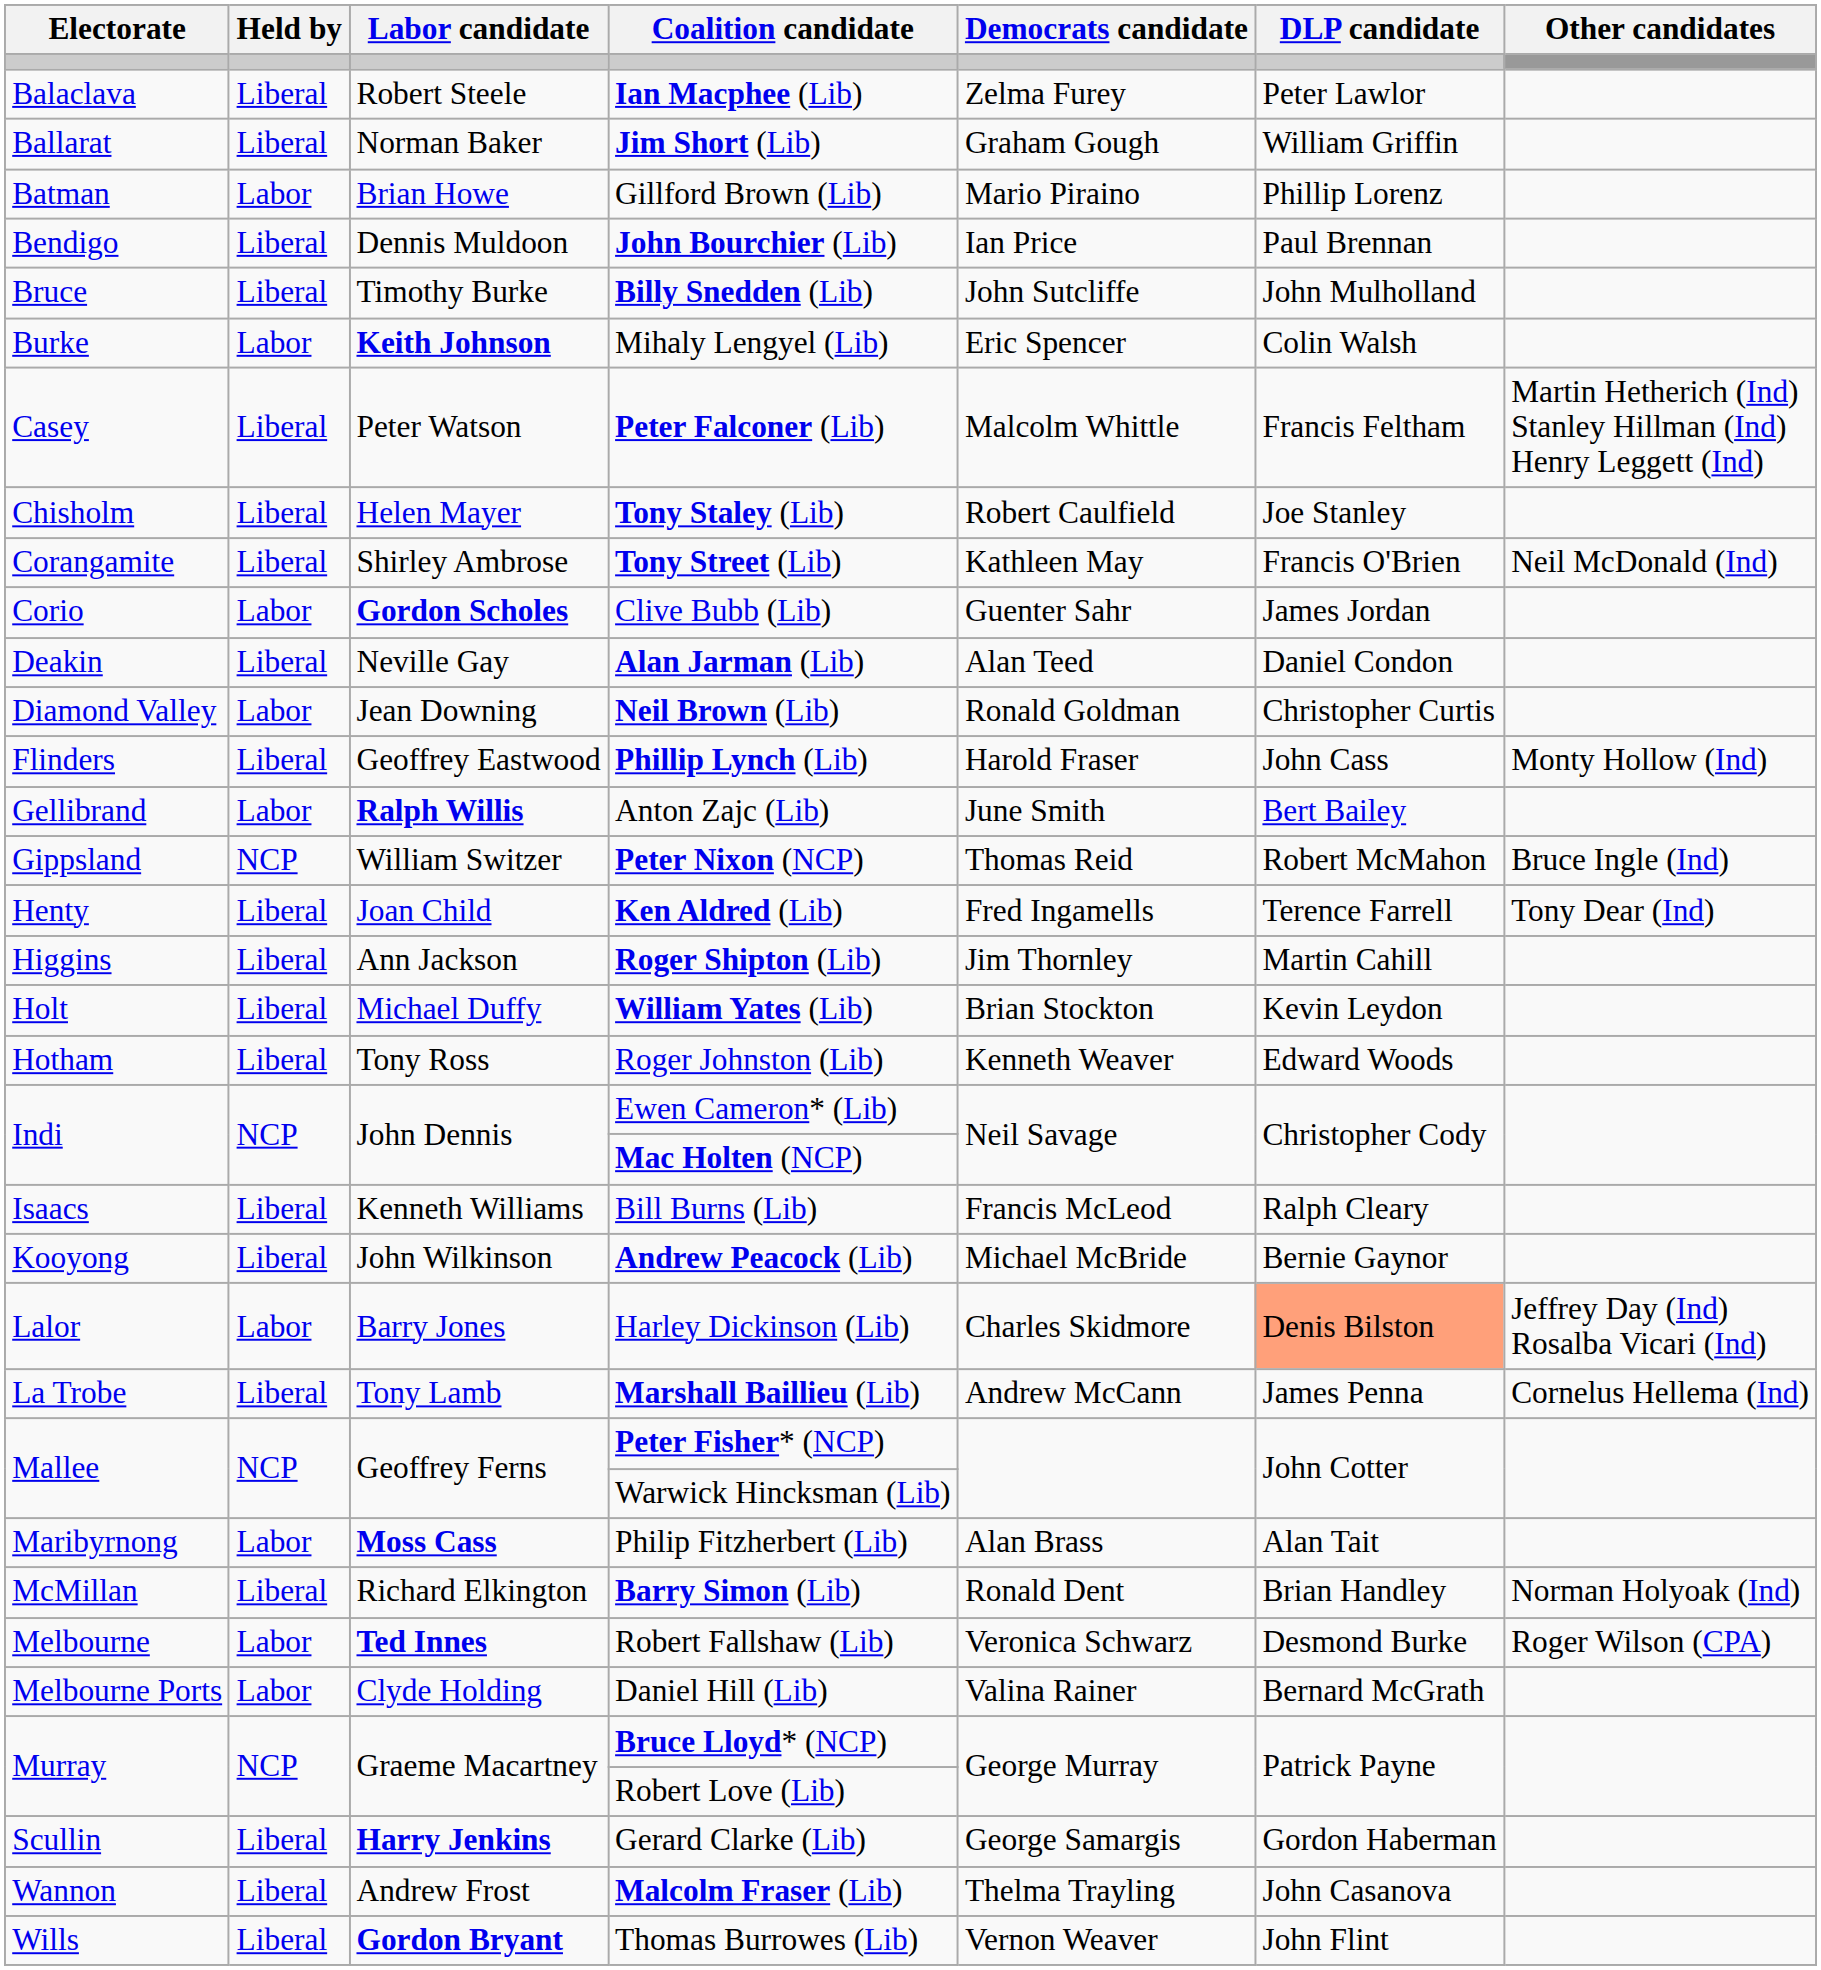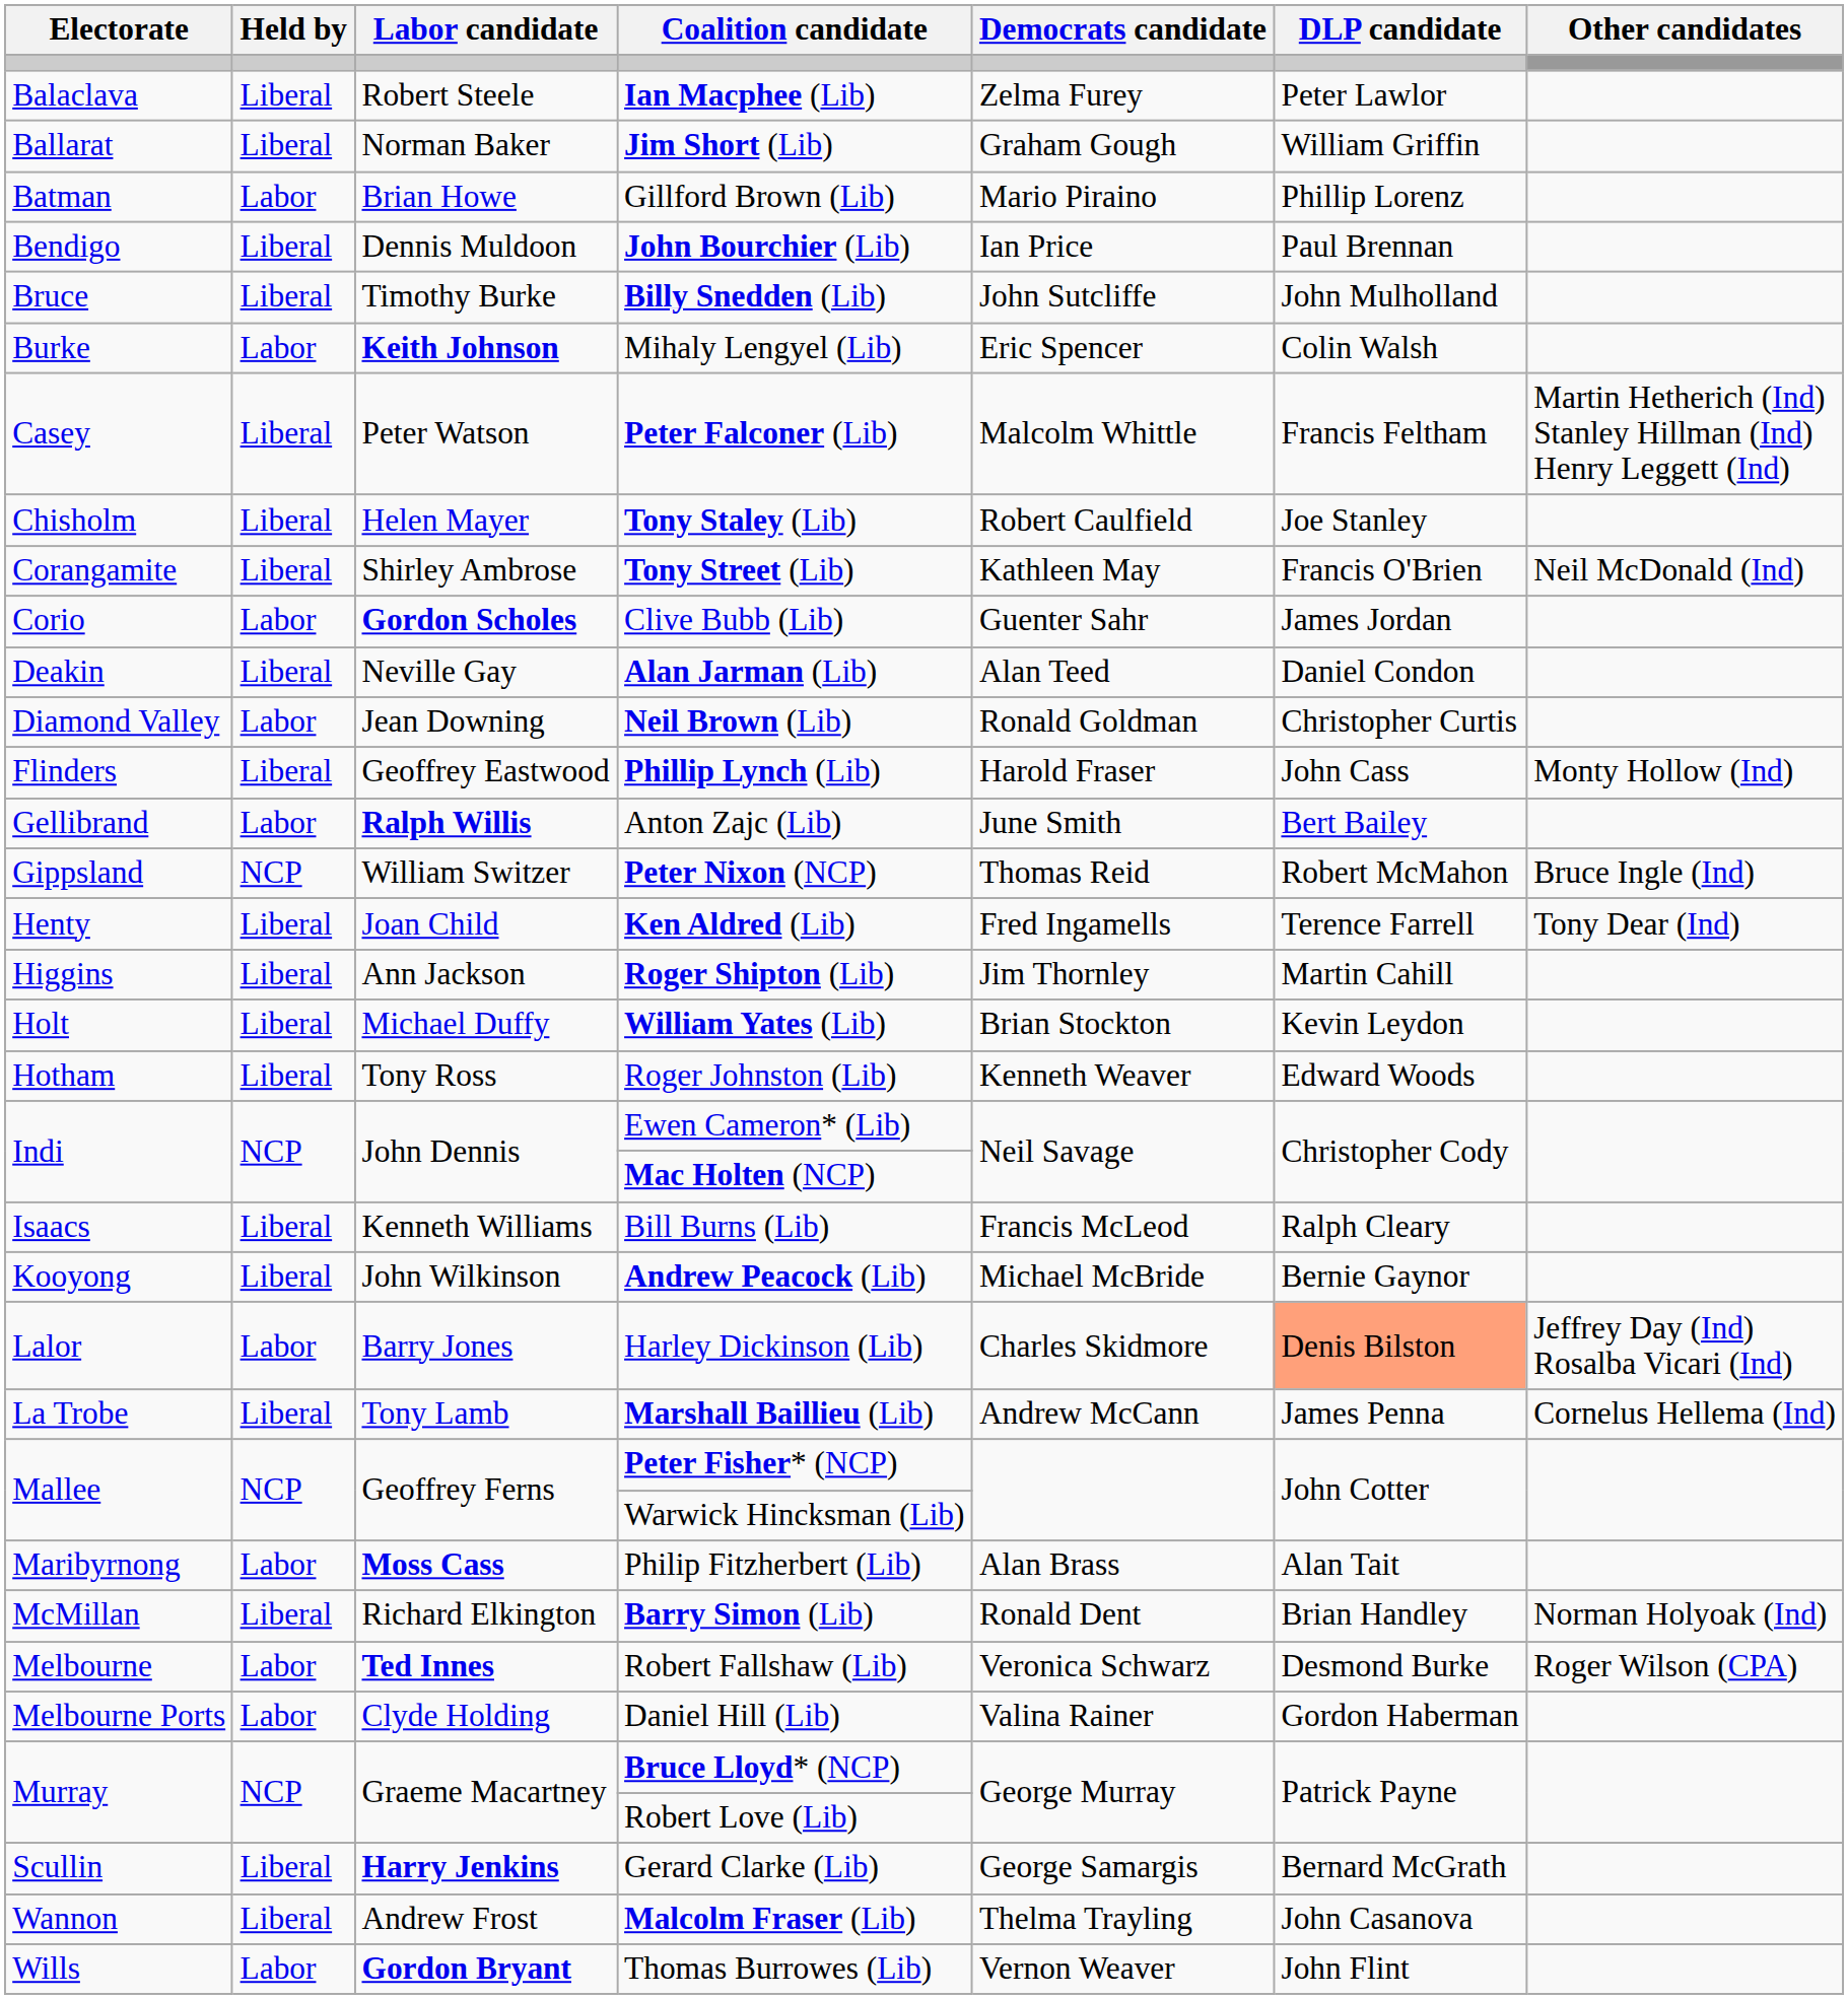Daniel Hill (Lib) | DLP candidate: Bernard McGrath -> Gordon Haberman
Gerard Clarke (Lib) | DLP candidate: Gordon Haberman -> Bernard McGrath
Thomas Burrowes (Lib) | Held by: Liberal -> Labor
